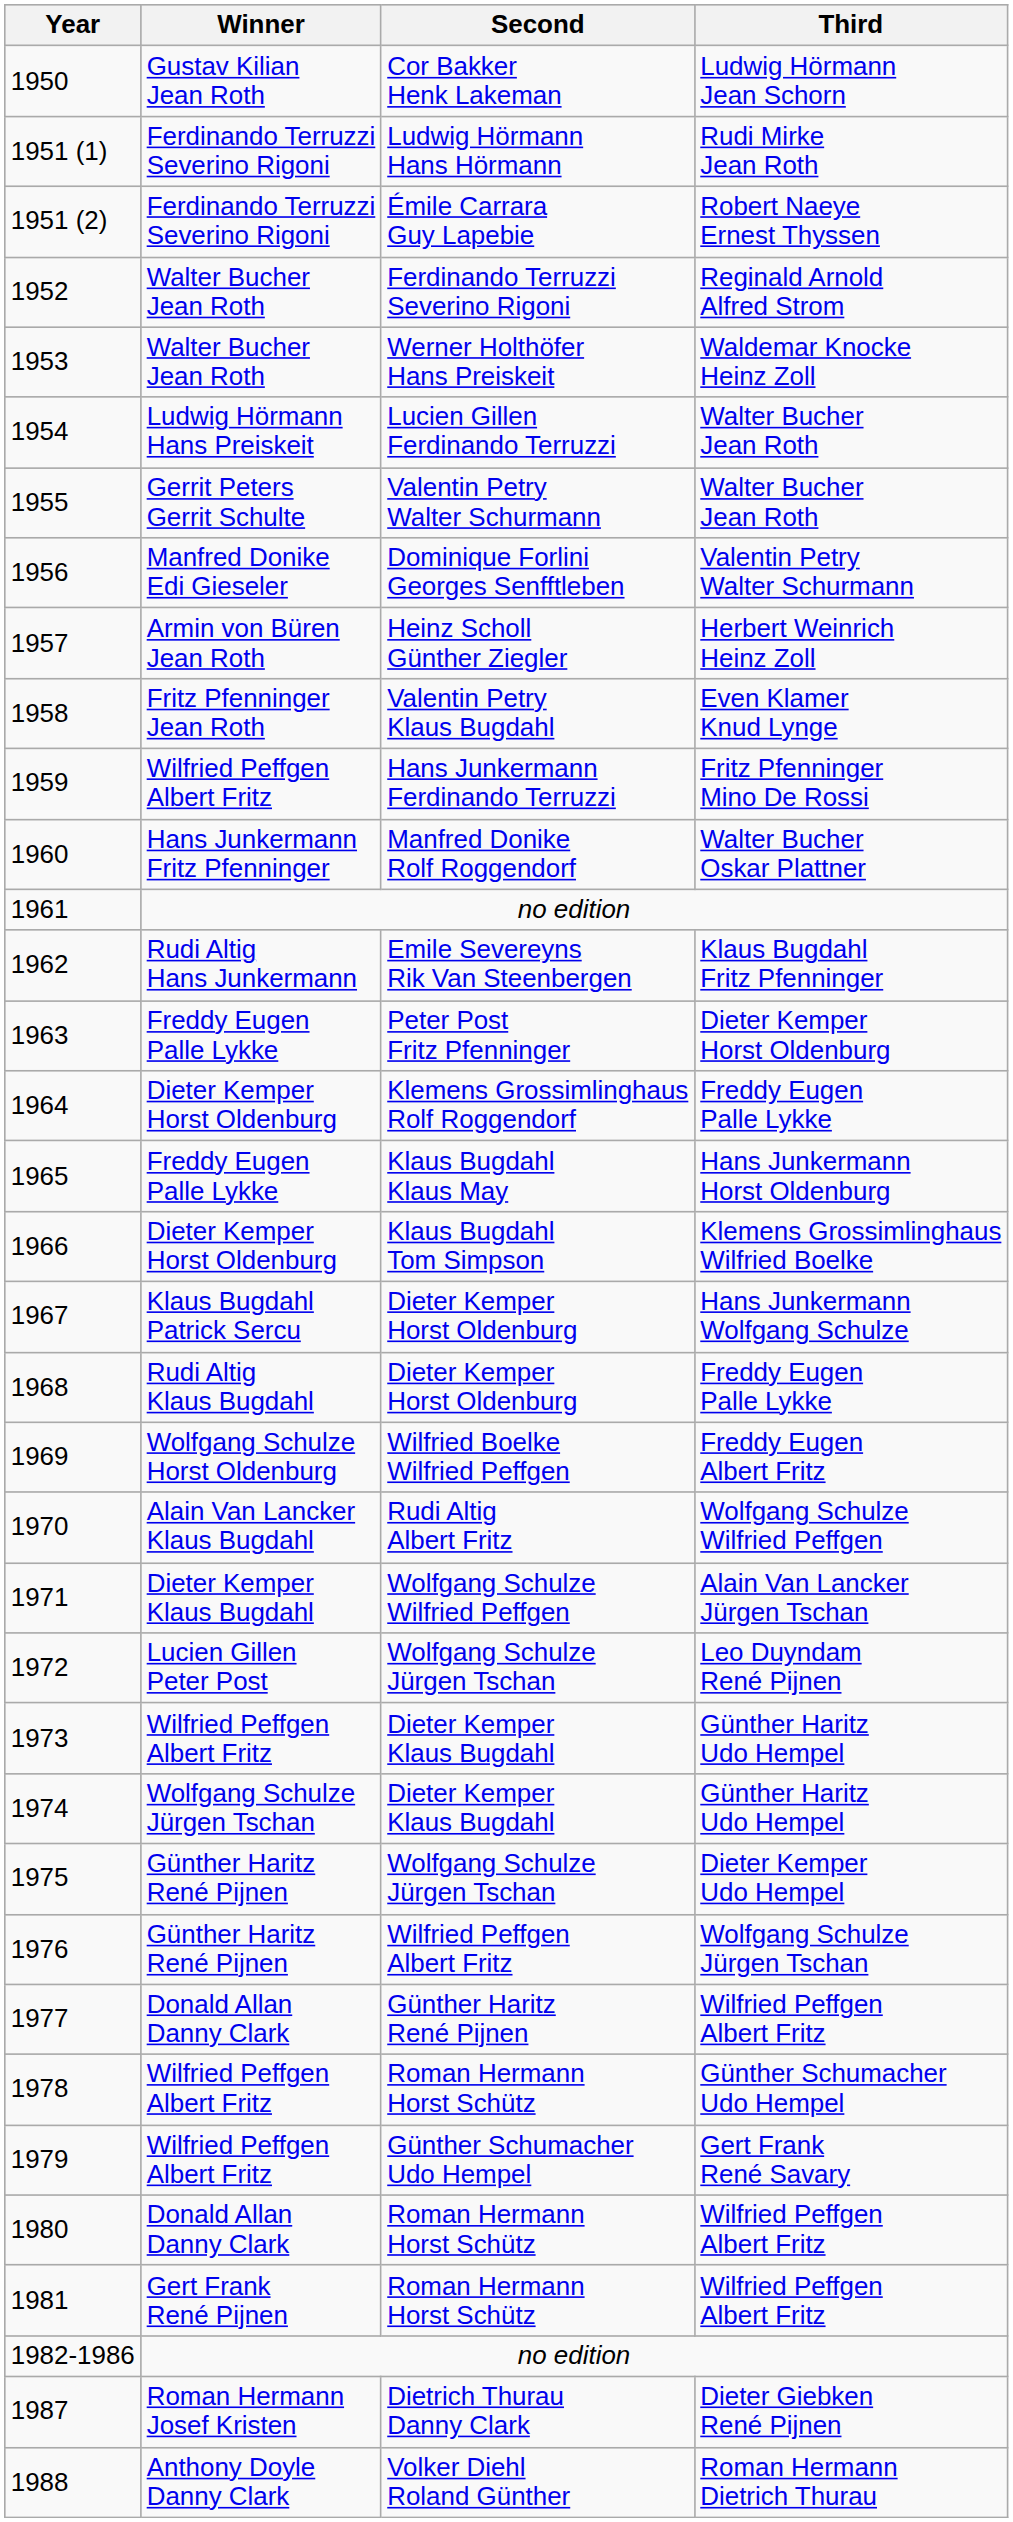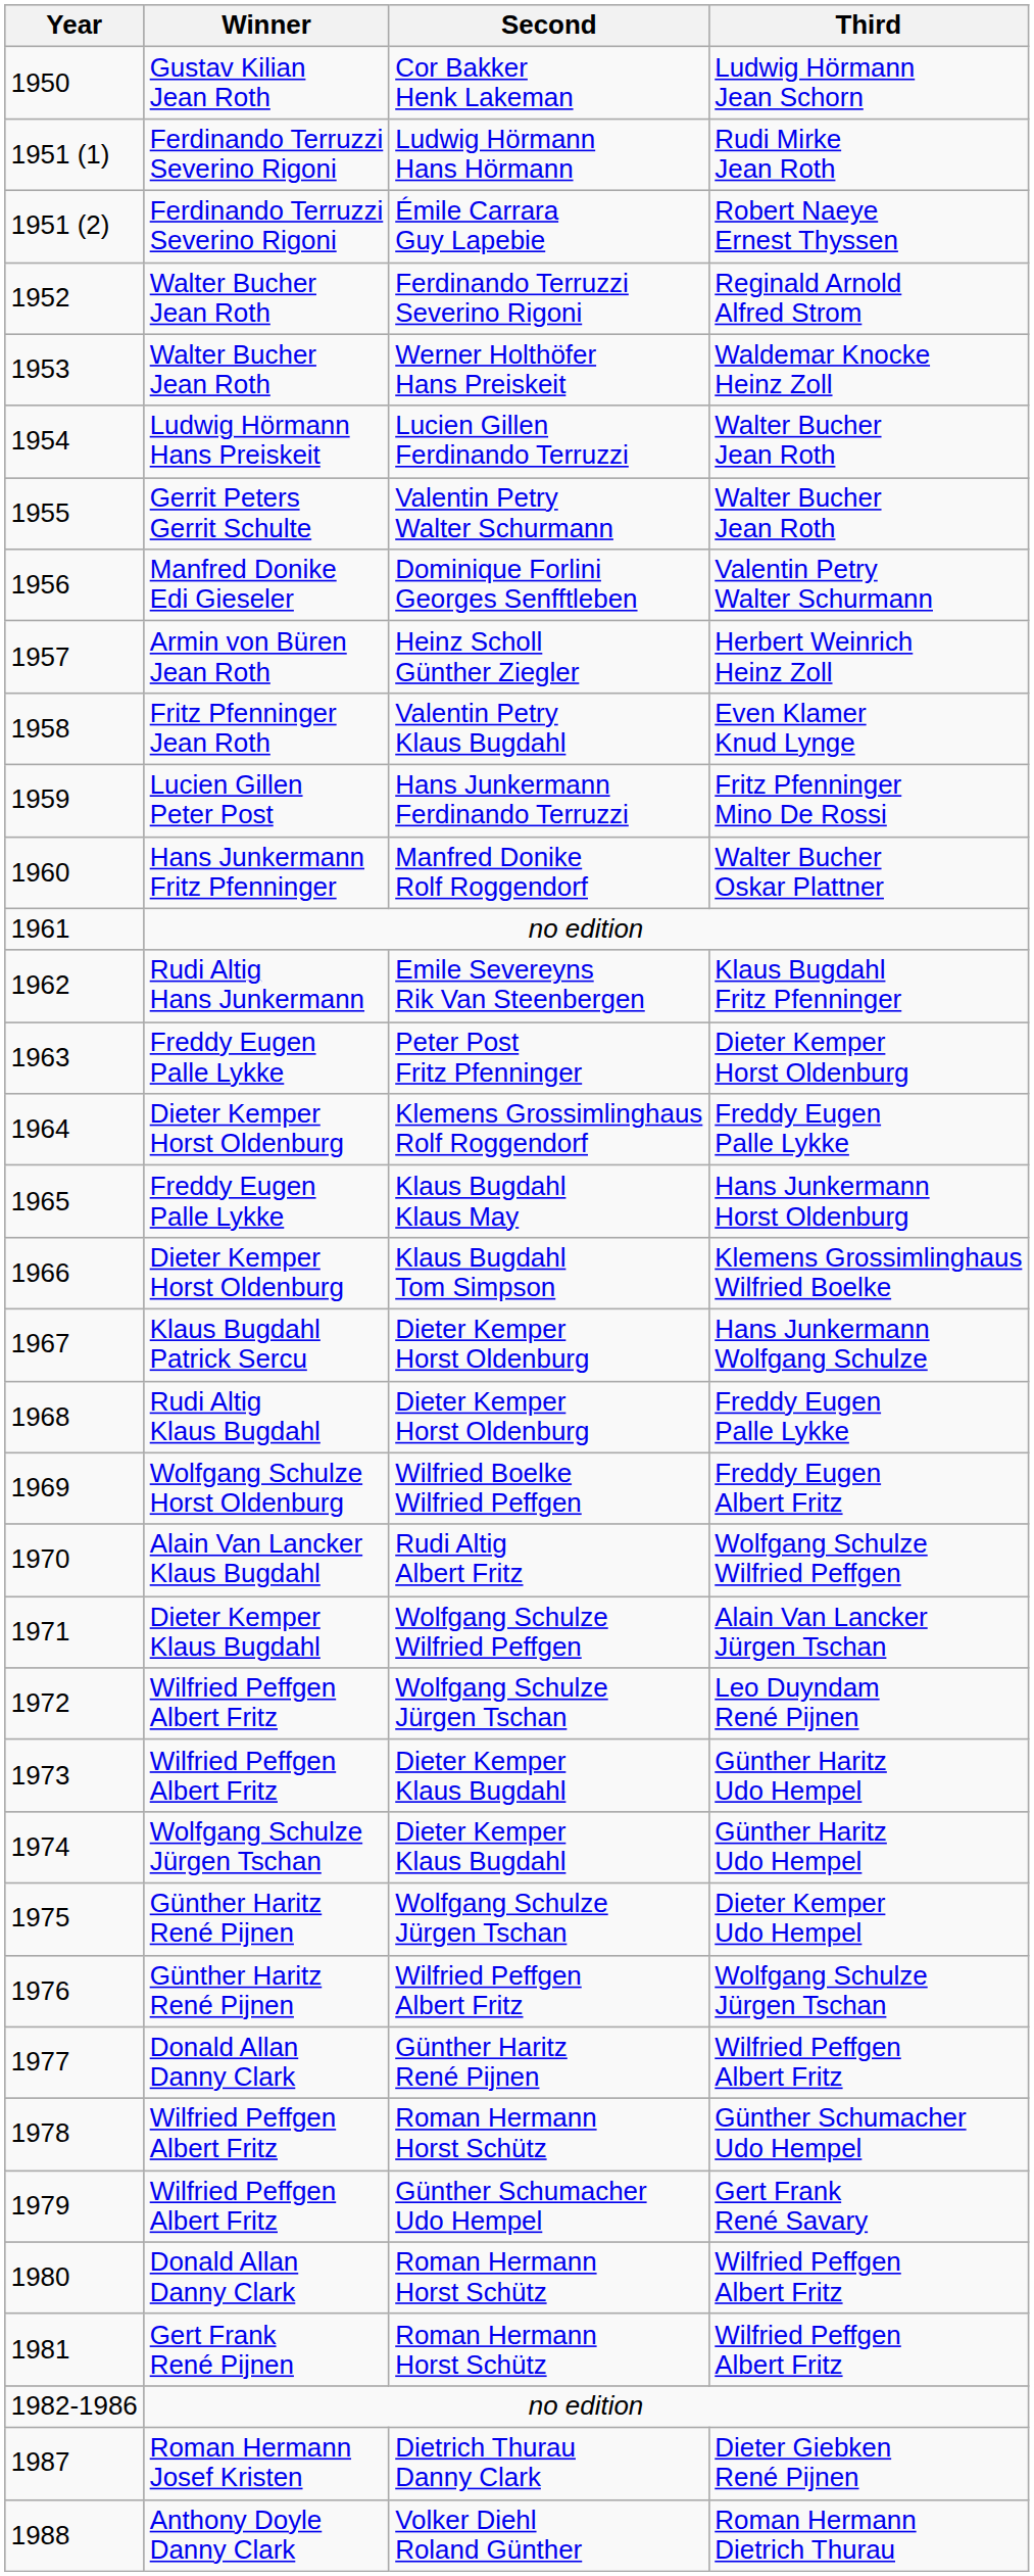1959 | Winner: Wilfried Peffgen Albert Fritz -> Lucien Gillen Peter Post
1972 | Winner: Lucien Gillen Peter Post -> Wilfried Peffgen Albert Fritz
